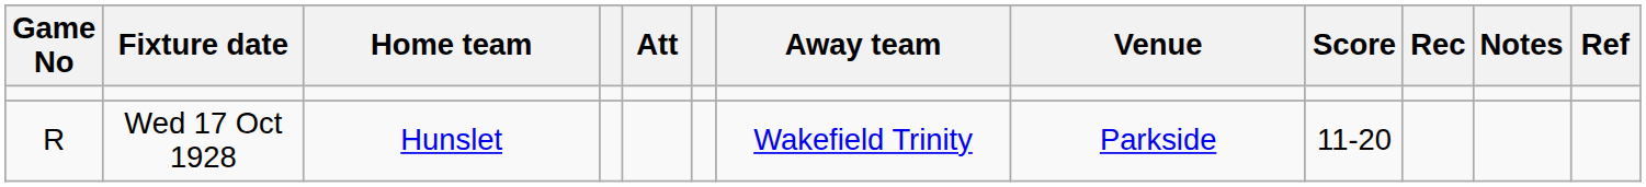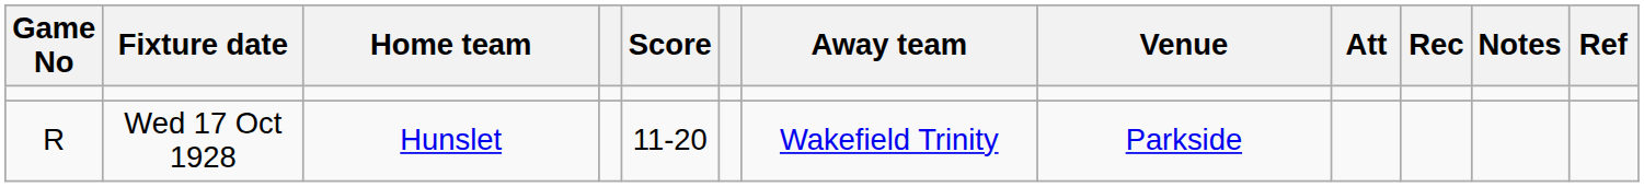columns swapped: Score <-> Att
